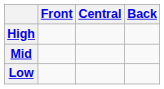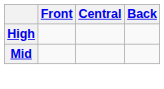- row: Low
